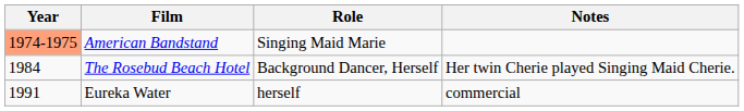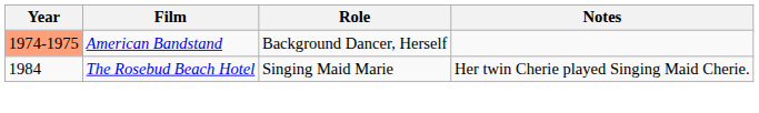American Bandstand | Role: Singing Maid Marie -> Background Dancer, Herself
The Rosebud Beach Hotel | Role: Background Dancer, Herself -> Singing Maid Marie
- row: 1991 | Eureka Water | herself | commercial
